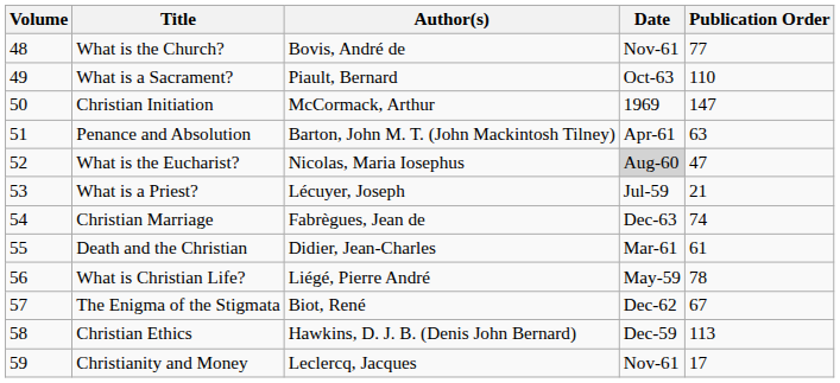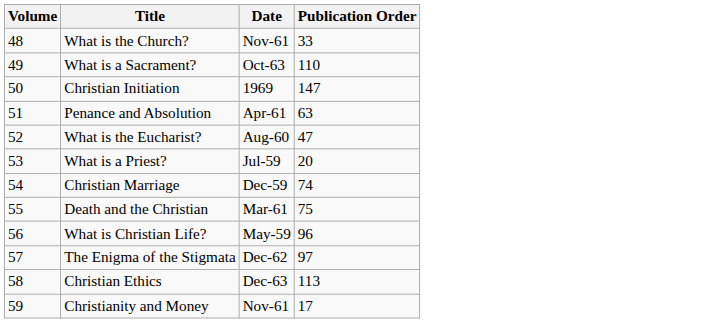- column: Author(s) | Bovis, André de | Piault, Bernard | McCormack, Arthur | Barton, John M. T. (John Mackintosh Tilney) | Nicolas, Maria Iosephus | Lécuyer, Joseph | Fabrègues, Jean de | Didier, Jean-Charles | Liégé, Pierre André | Biot, René | Hawkins, D. J. B. (Denis John Bernard) | Leclercq, Jacques
What is the Church? | Publication Order: 77 -> 33
What is the Eucharist? | Date: lightgrey background -> no background
What is a Priest? | Publication Order: 21 -> 20
Christian Marriage | Date: Dec-63 -> Dec-59
Death and the Christian | Publication Order: 61 -> 75
What is Christian Life? | Publication Order: 78 -> 96
The Enigma of the Stigmata | Publication Order: 67 -> 97
Christian Ethics | Date: Dec-59 -> Dec-63
